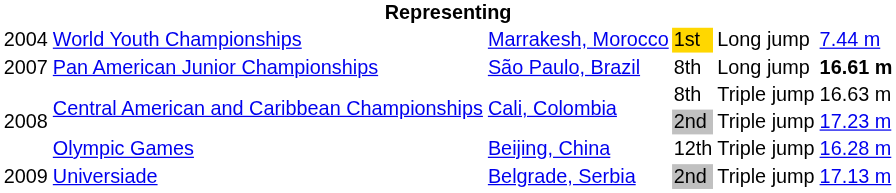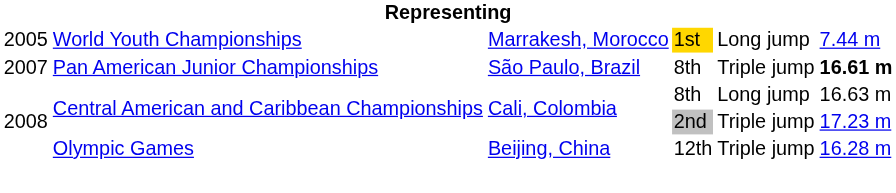World Youth Championships | column 1: 2004 -> 2005
Pan American Junior Championships | column 5: Long jump -> Triple jump
Central American and Caribbean Championships / 8th | column 5: Triple jump -> Long jump
- row: 2009 | Universiade | Belgrade, Serbia | 2nd | Triple jump | 17.13 m
